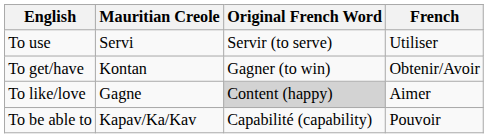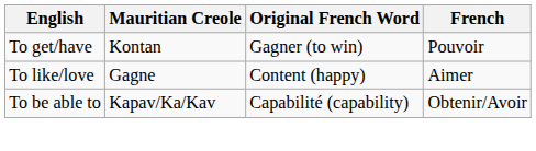- row: To use | Servi | Servir (to serve) | Utiliser
To get/have | French: Obtenir/Avoir -> Pouvoir
To like/love | Original French Word: lightgrey background -> no background
To be able to | French: Pouvoir -> Obtenir/Avoir
